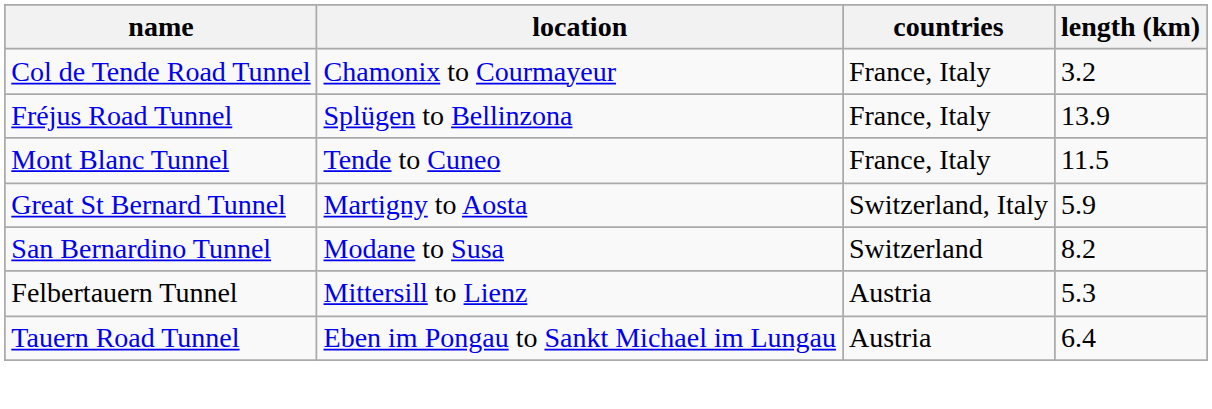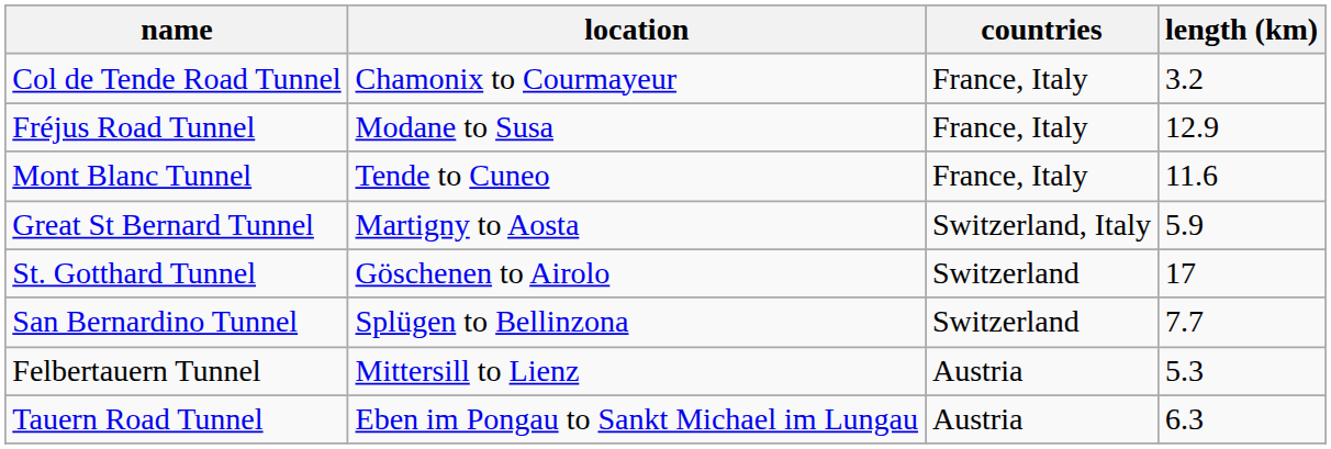Fréjus Road Tunnel | location: Splügen to Bellinzona -> Modane to Susa
Fréjus Road Tunnel | length (km): 13.9 -> 12.9
Mont Blanc Tunnel | length (km): 11.5 -> 11.6
+ row: St. Gotthard Tunnel | Göschenen to Airolo | Switzerland | 17
San Bernardino Tunnel | location: Modane to Susa -> Splügen to Bellinzona
San Bernardino Tunnel | length (km): 8.2 -> 7.7
Tauern Road Tunnel | length (km): 6.4 -> 6.3
